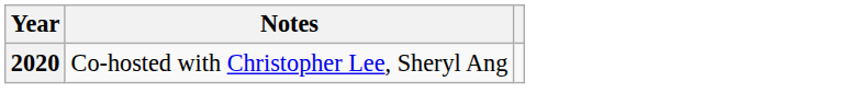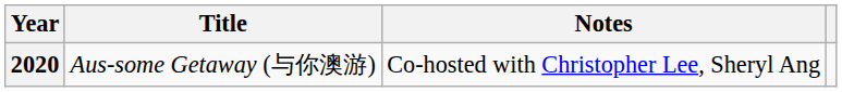+ column: Title | Aus-some Getaway (与你澳游)
